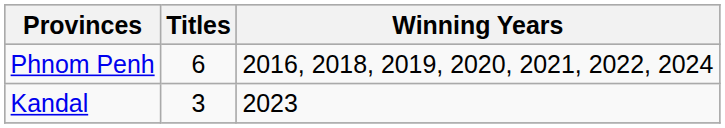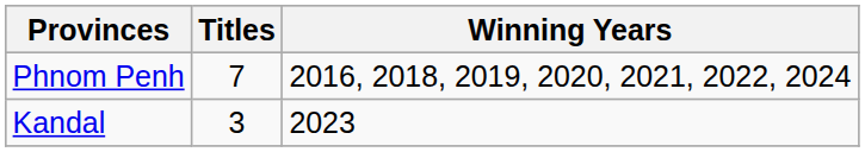Phnom Penh | Titles: 6 -> 7
